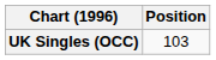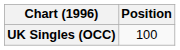UK Singles (OCC) | Position: 103 -> 100
